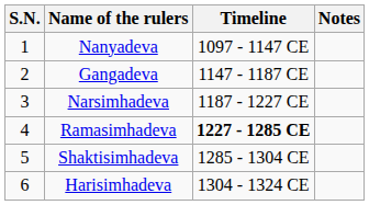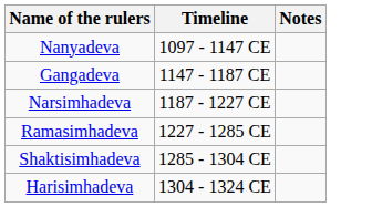- column: S.N. | 1 | 2 | 3 | 4 | 5 | 6
Ramasimhadeva | Timeline: bold -> normal
